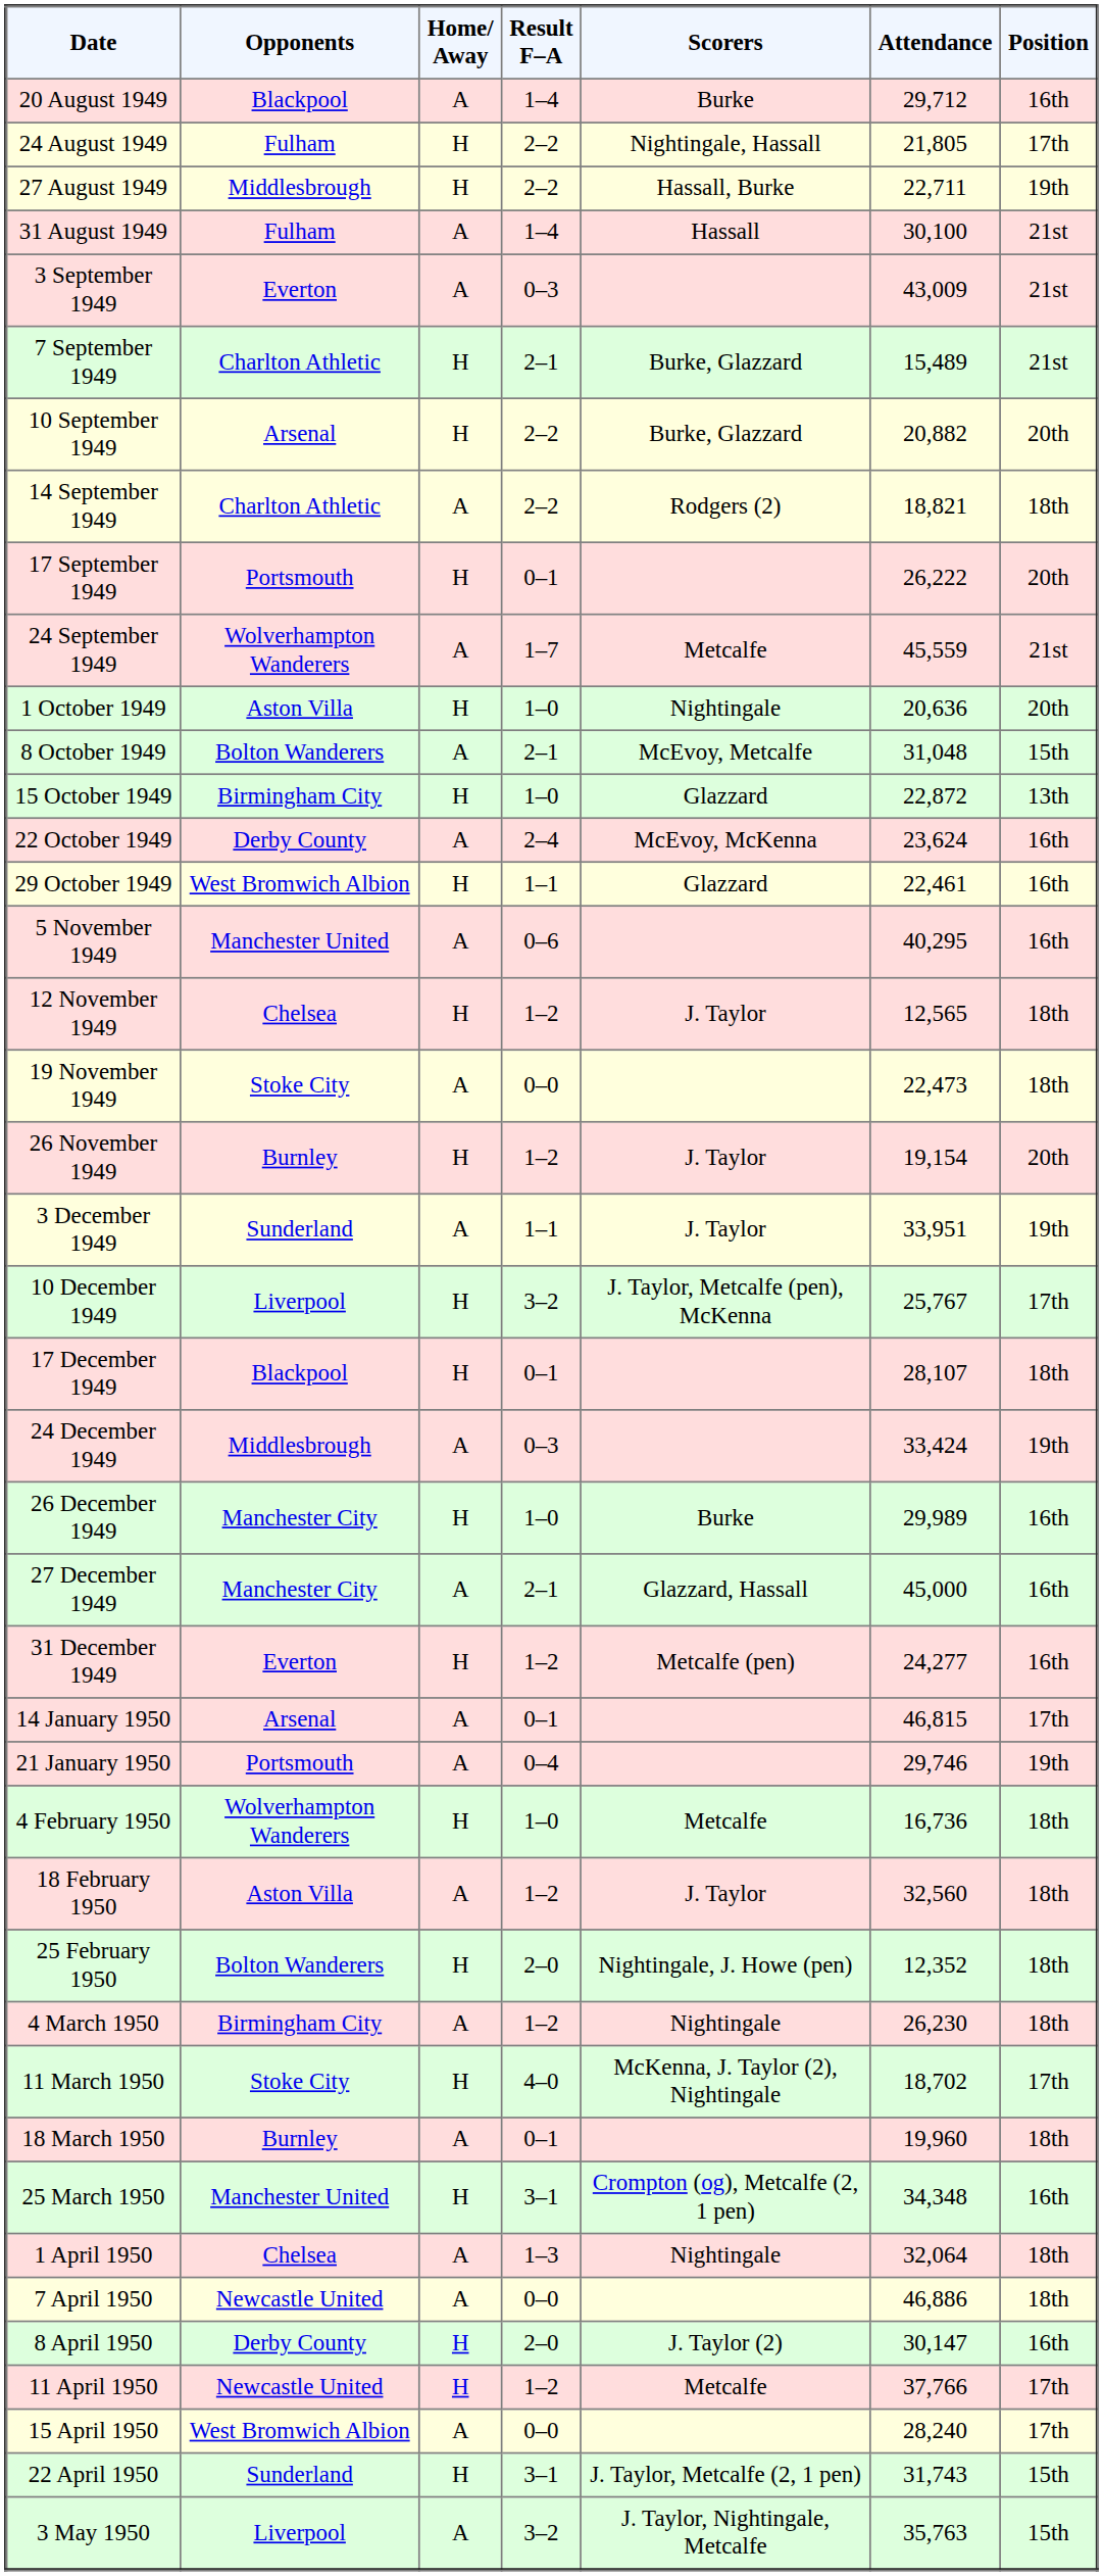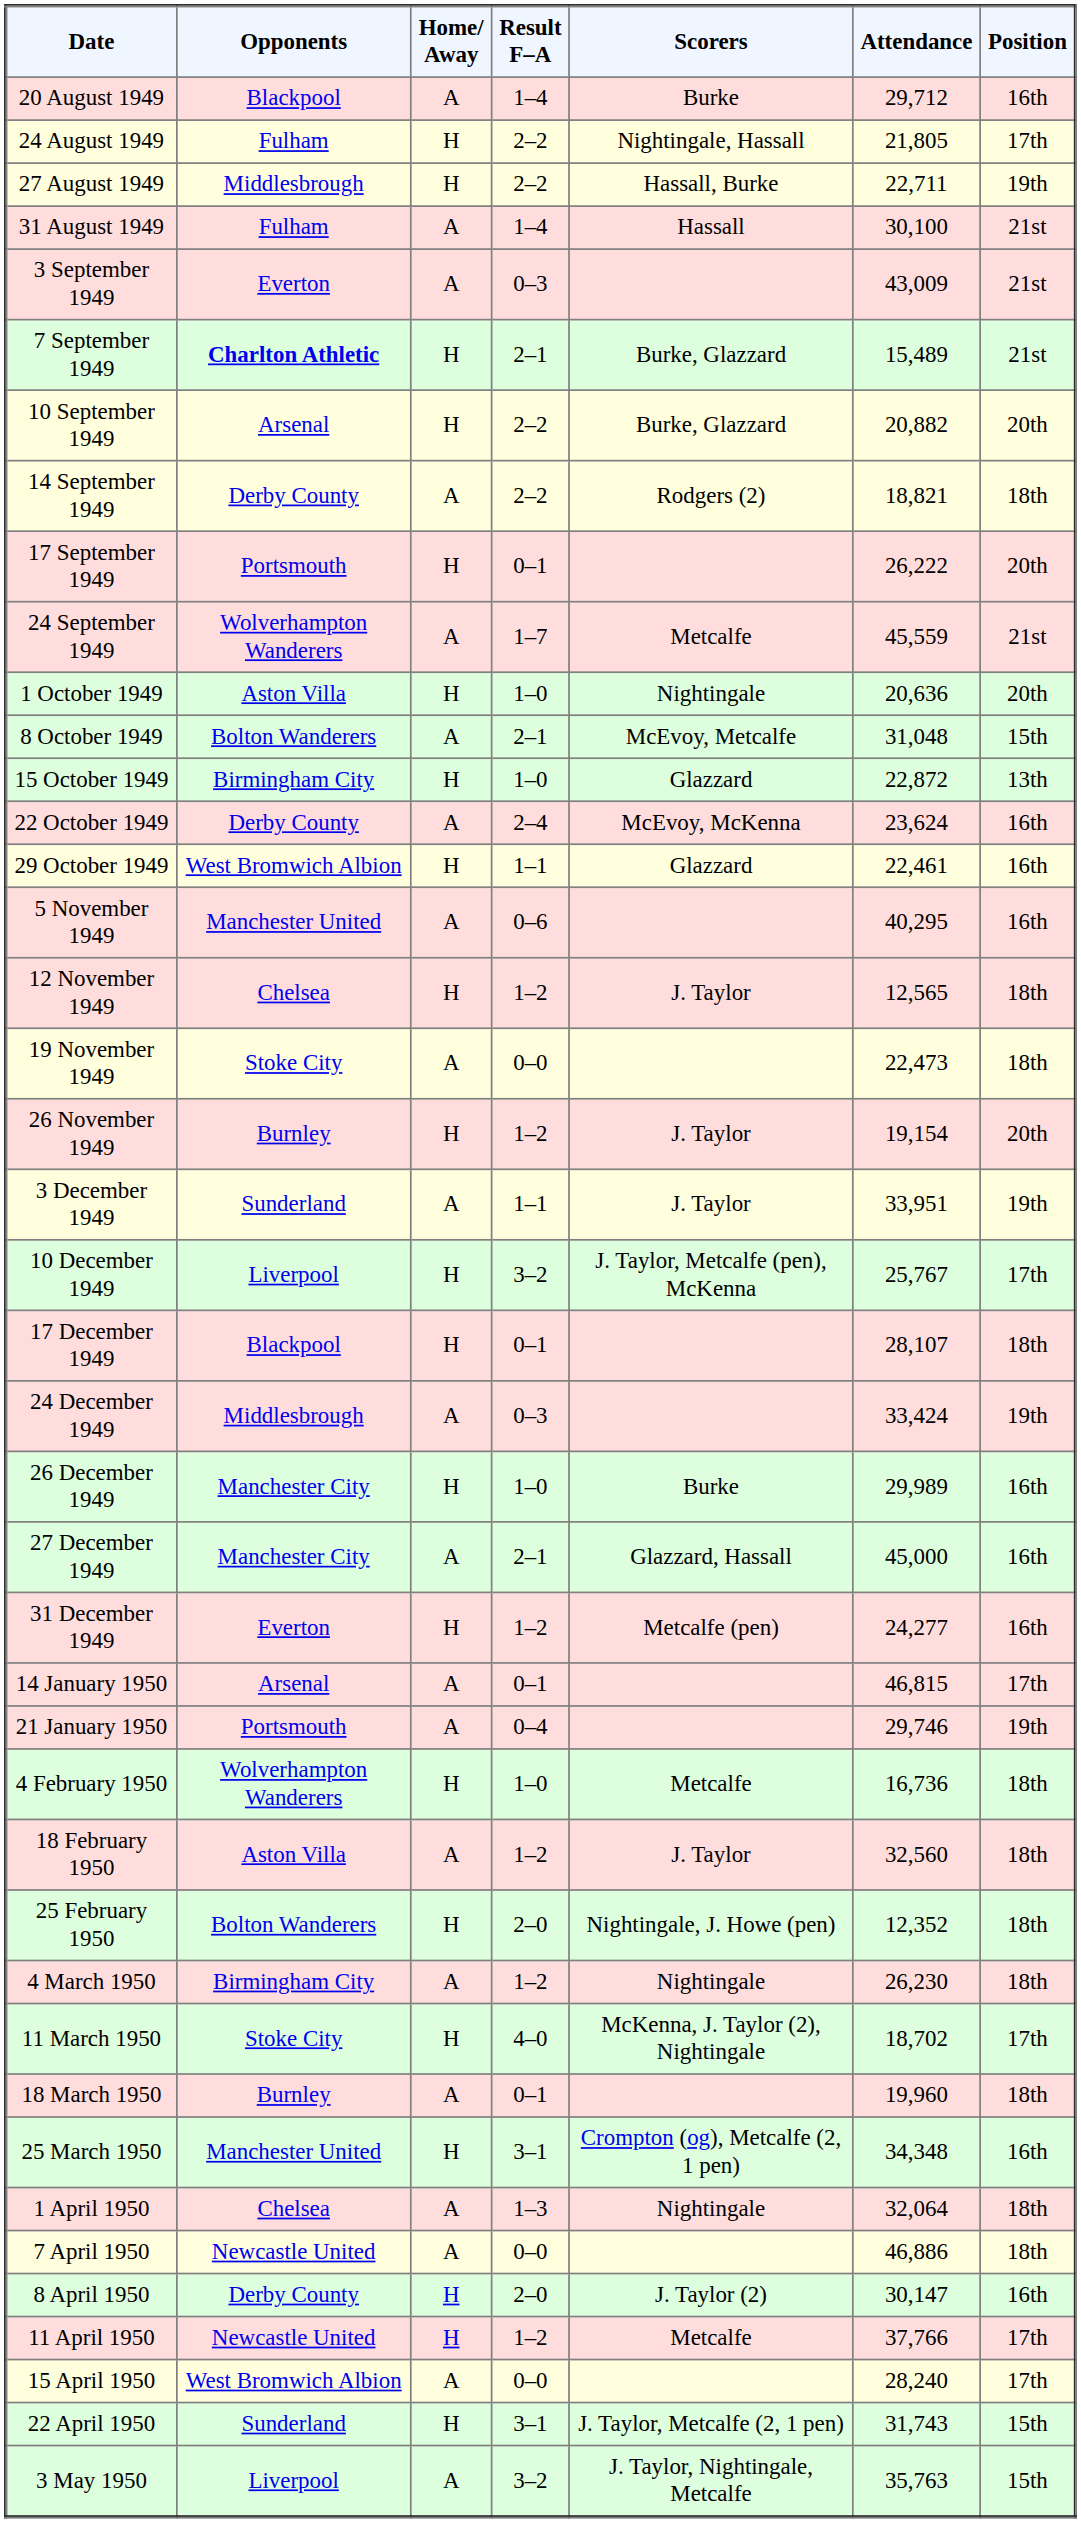7 September 1949 | Opponents: normal -> bold
14 September 1949 | Opponents: Charlton Athletic -> Derby County
